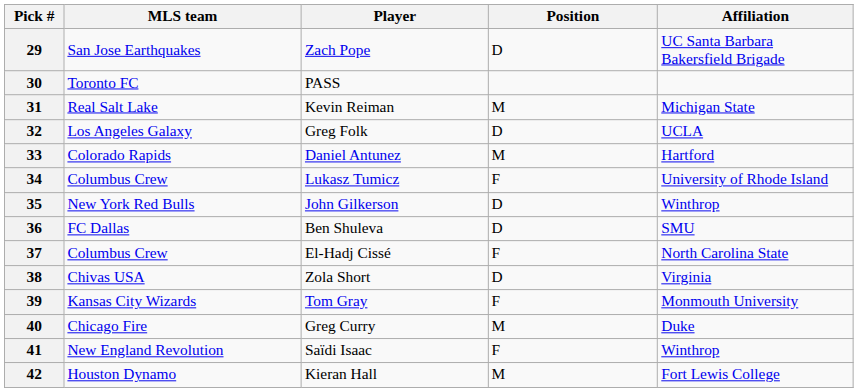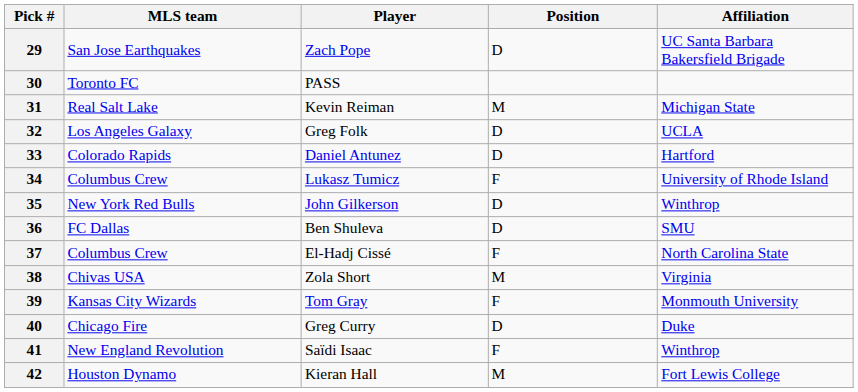33 | Position: M -> D
38 | Position: D -> M
40 | Position: M -> D
